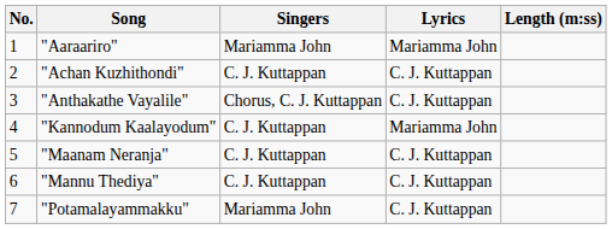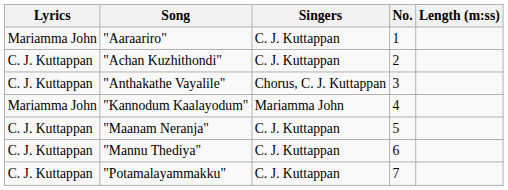columns swapped: No. <-> Lyrics
"Aaraariro" | Singers: Mariamma John -> C. J. Kuttappan
"Kannodum Kaalayodum" | Singers: C. J. Kuttappan -> Mariamma John
"Potamalayammakku" | Singers: Mariamma John -> C. J. Kuttappan
